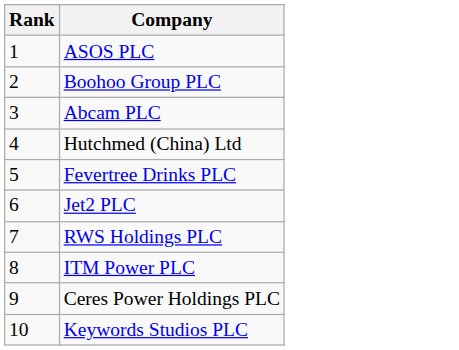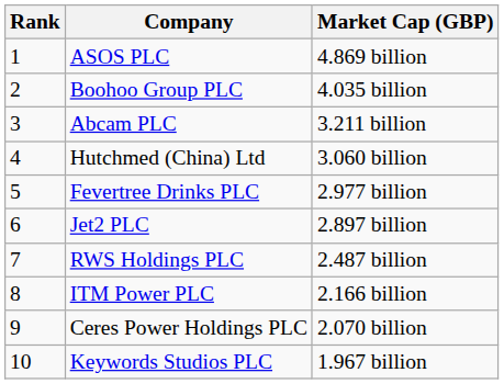+ column: Market Cap (GBP) | 4.869 billion | 4.035 billion | 3.211 billion | 3.060 billion | 2.977 billion | 2.897 billion | 2.487 billion | 2.166 billion | 2.070 billion | 1.967 billion
